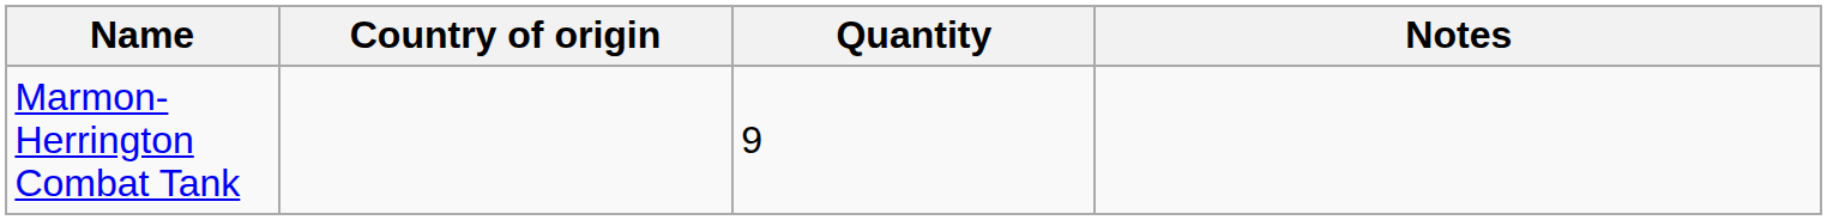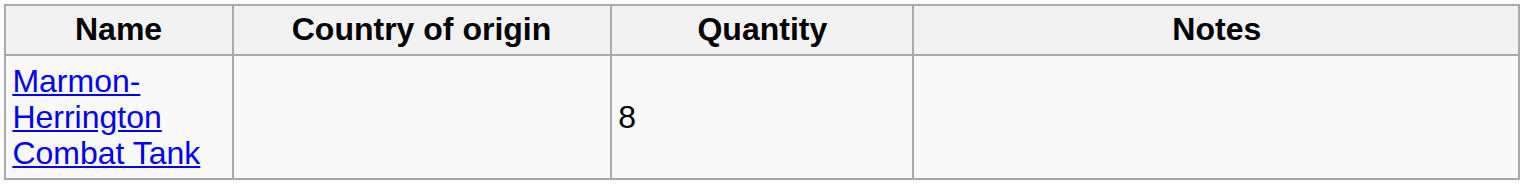Marmon-Herrington Combat Tank | Quantity: 9 -> 8
